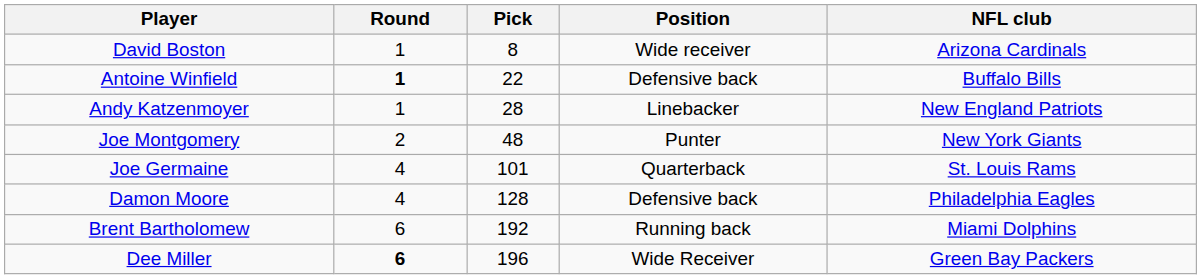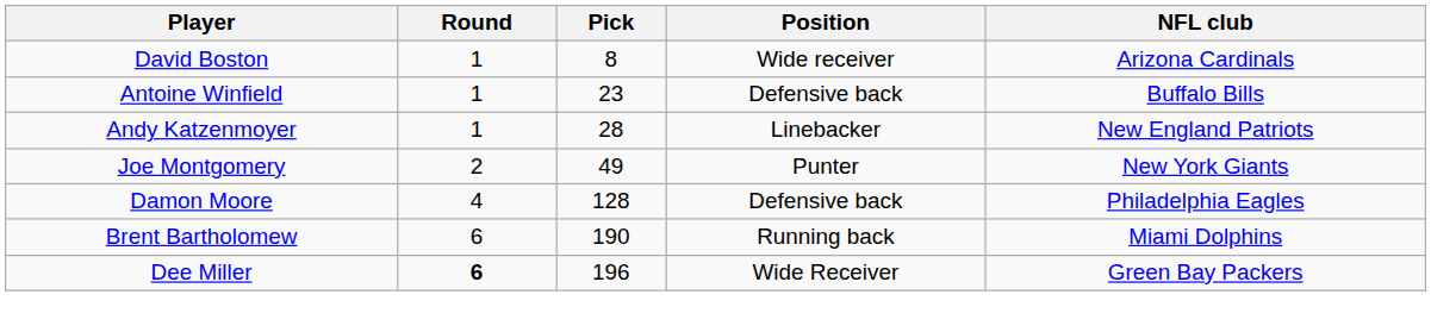Antoine Winfield | Round: bold -> normal
Antoine Winfield | Pick: 22 -> 23
Joe Montgomery | Pick: 48 -> 49
- row: Joe Germaine | 4 | 101 | Quarterback | St. Louis Rams
Brent Bartholomew | Pick: 192 -> 190
